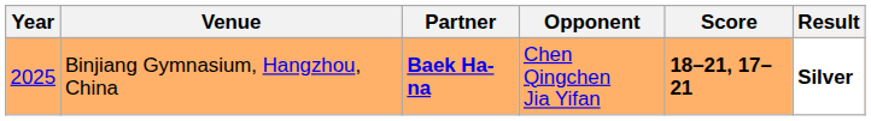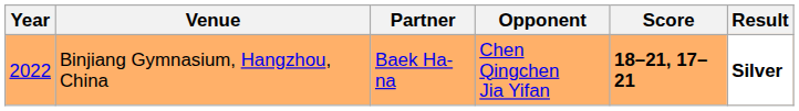Binjiang Gymnasium, Hangzhou, China | Year: 2025 -> 2022
Binjiang Gymnasium, Hangzhou, China | Partner: bold -> normal
